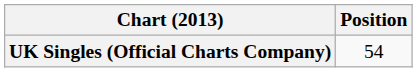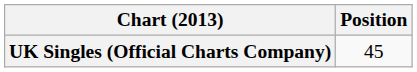UK Singles (Official Charts Company) | Position: 54 -> 45
